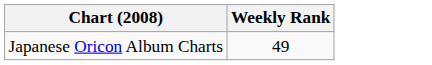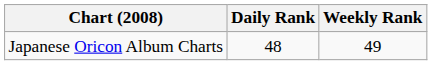+ column: Daily Rank | 48
